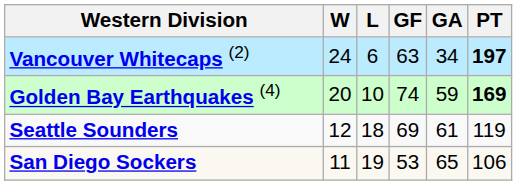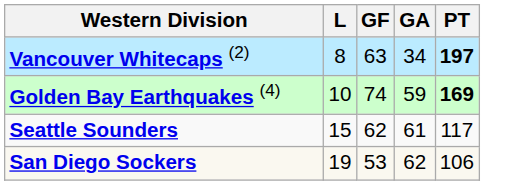- column: W | 24 | 20 | 12 | 11
Vancouver Whitecaps (2) | L: 6 -> 8
Seattle Sounders | L: 18 -> 15
Seattle Sounders | GF: 69 -> 62
Seattle Sounders | PT: 119 -> 117
San Diego Sockers | GA: 65 -> 62
